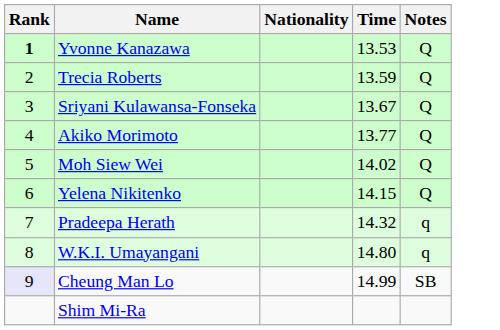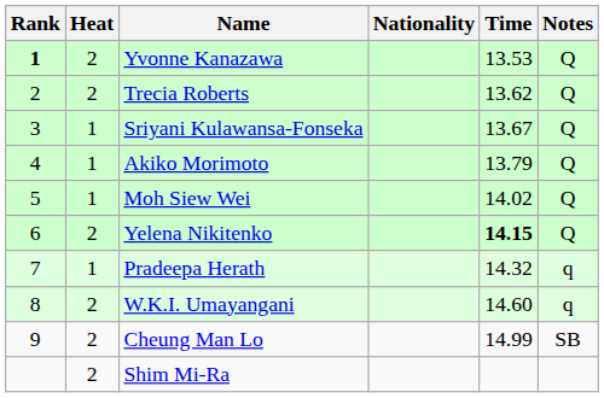+ column: Heat | 2 | 2 | 1 | 1 | 1 | 2 | 1 | 2 | 2 | 2
Trecia Roberts | Time: 13.59 -> 13.62
Akiko Morimoto | Time: 13.77 -> 13.79
Yelena Nikitenko | Time: normal -> bold
W.K.I. Umayangani | Time: 14.80 -> 14.60
Cheung Man Lo | Rank: lavender background -> no background
